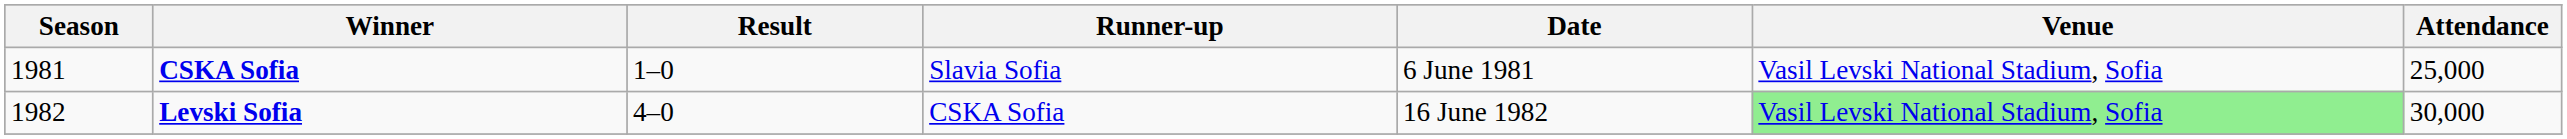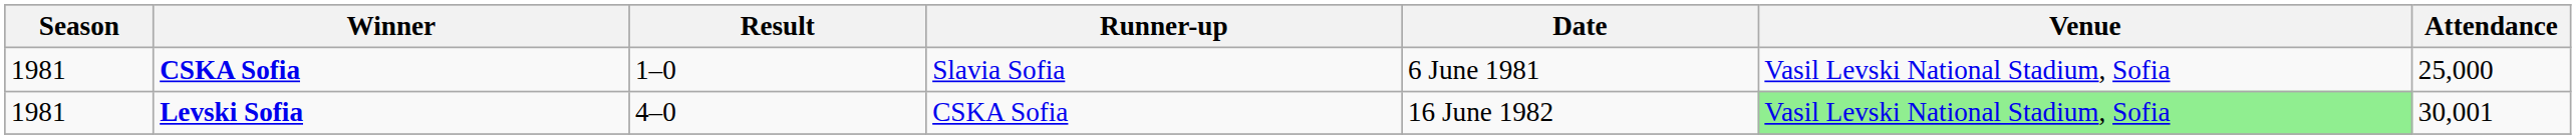Levski Sofia | Season: 1982 -> 1981
Levski Sofia | Attendance: 30,000 -> 30,001
